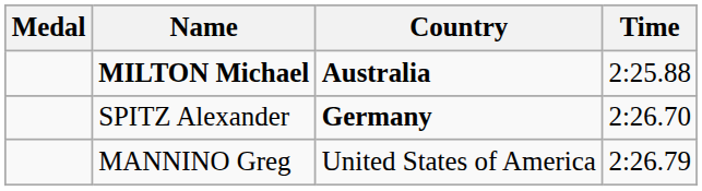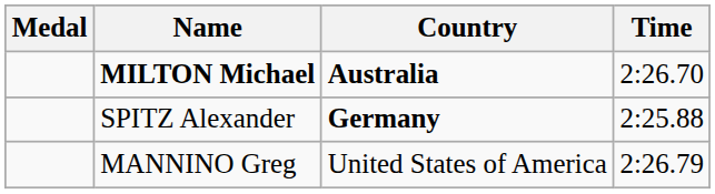MILTON Michael | Time: 2:25.88 -> 2:26.70
SPITZ Alexander | Time: 2:26.70 -> 2:25.88
